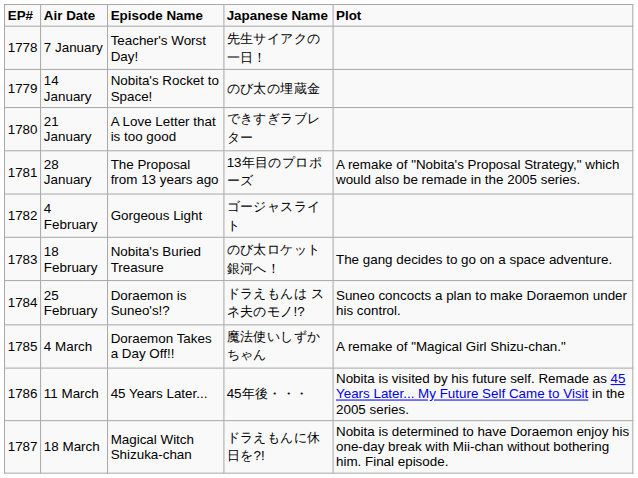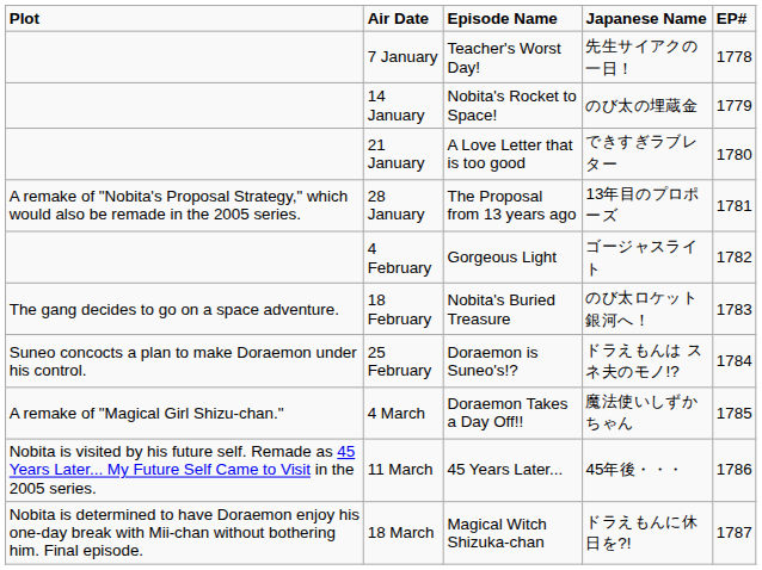columns swapped: EP# <-> Plot
